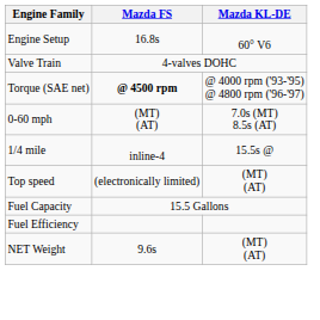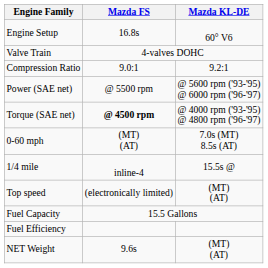+ row: Compression Ratio | 9.0:1 | 9.2:1
+ row: Power (SAE net) | @ 5500 rpm | @ 5600 rpm ('93-'95) @ 6000 rpm ('96-'97)
